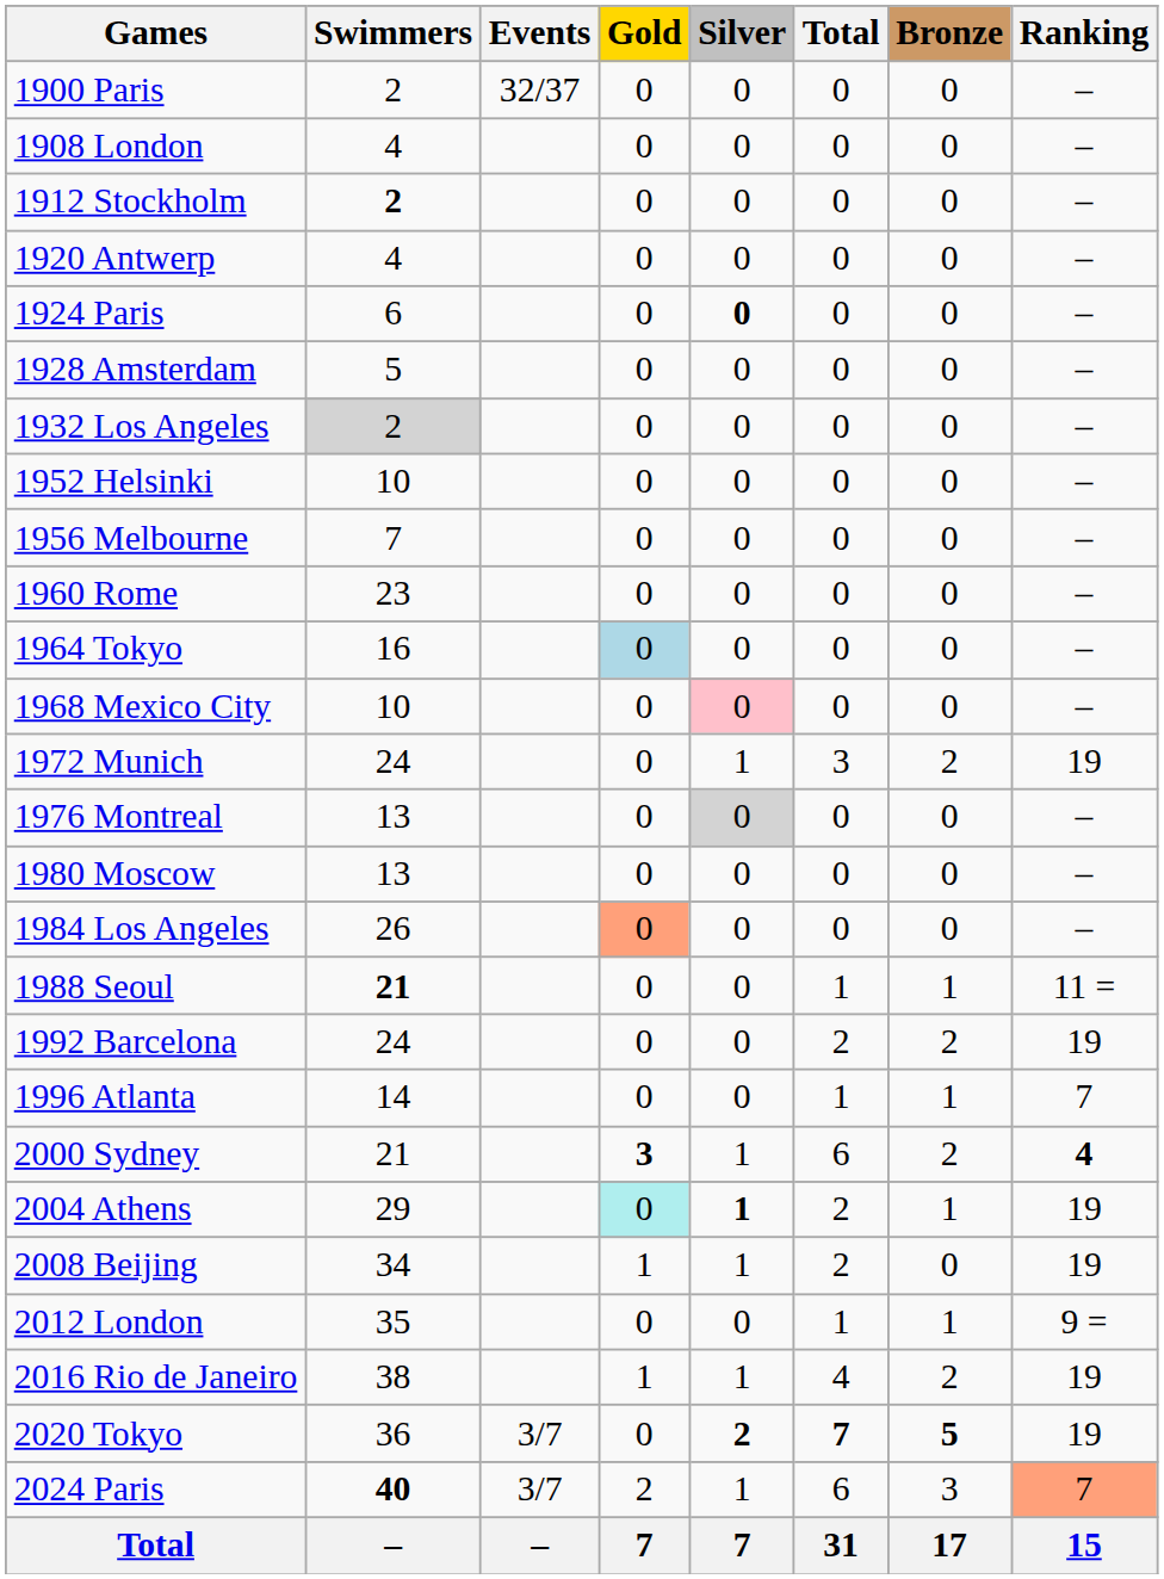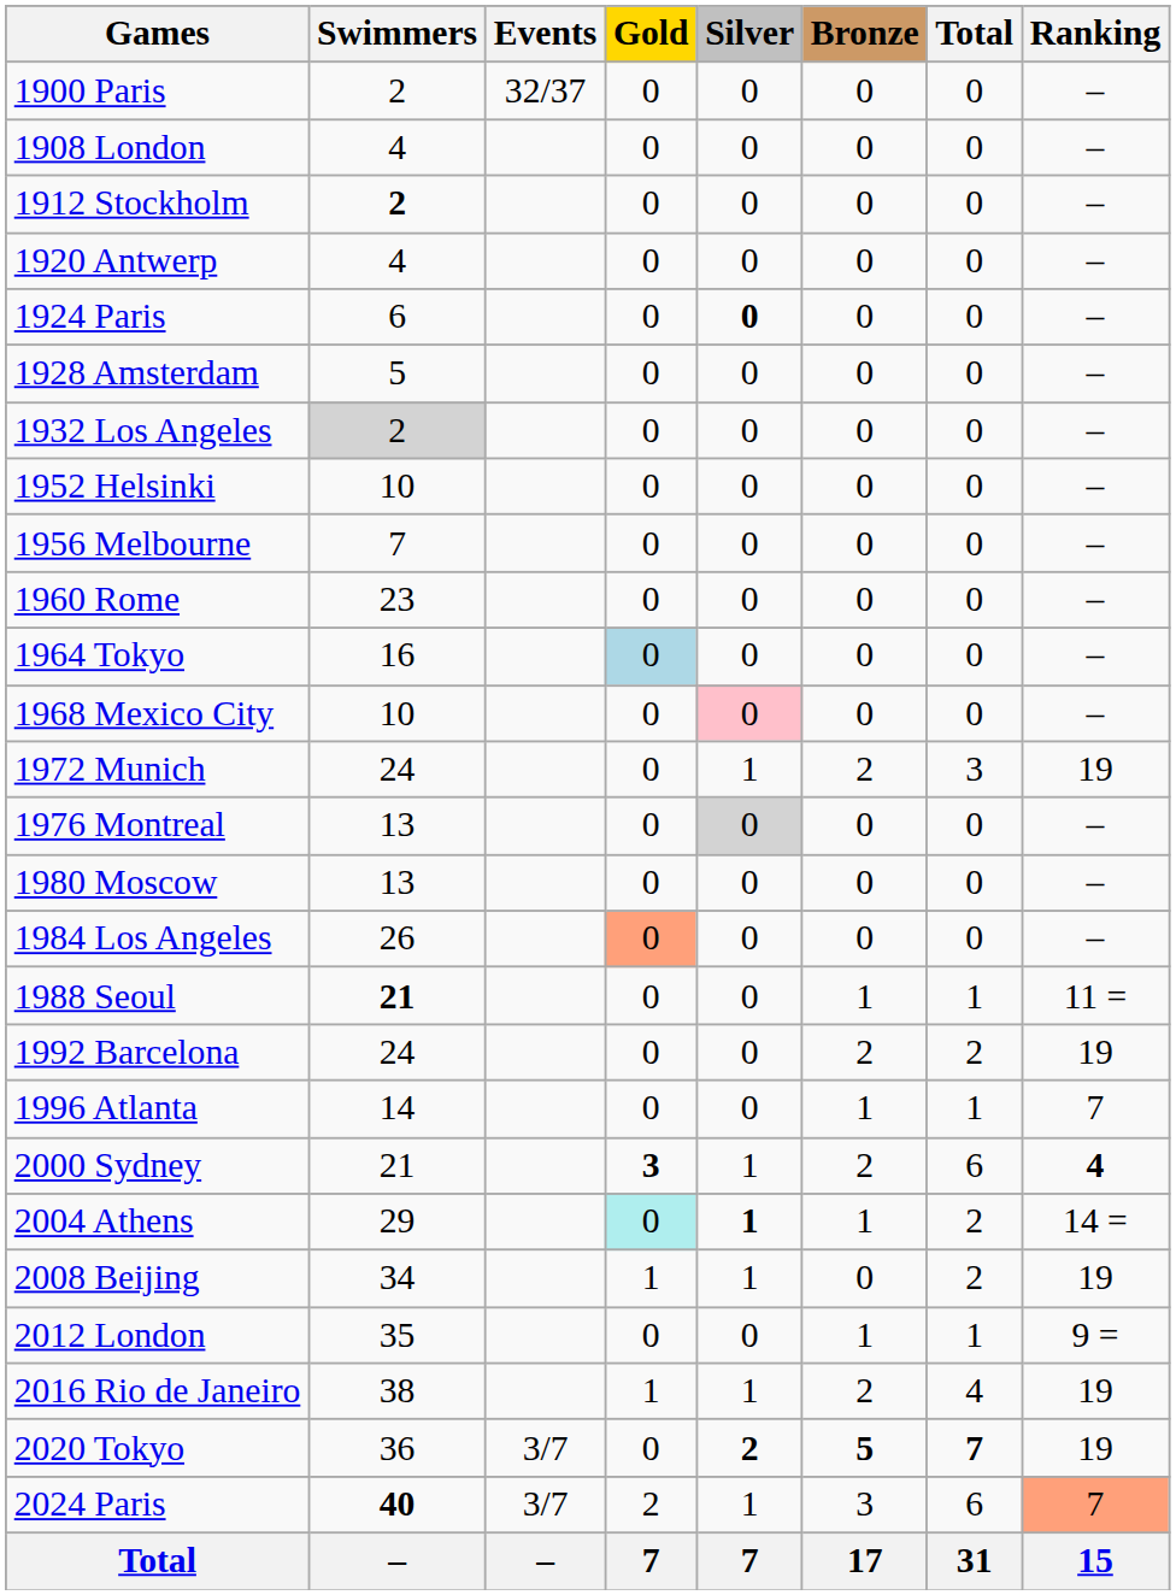columns swapped: Bronze <-> Total
2004 Athens | Ranking: 19 -> 14 =
